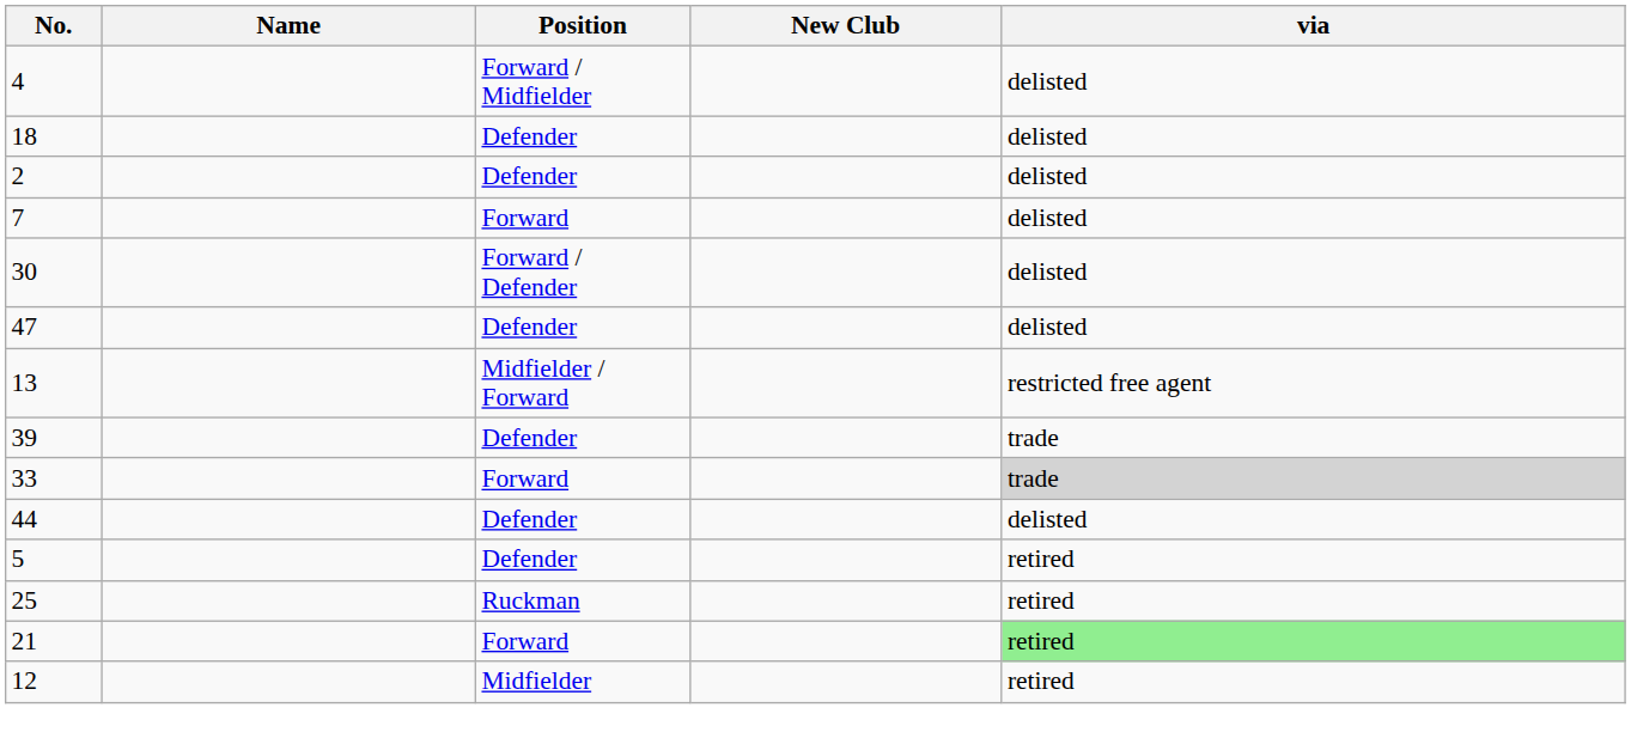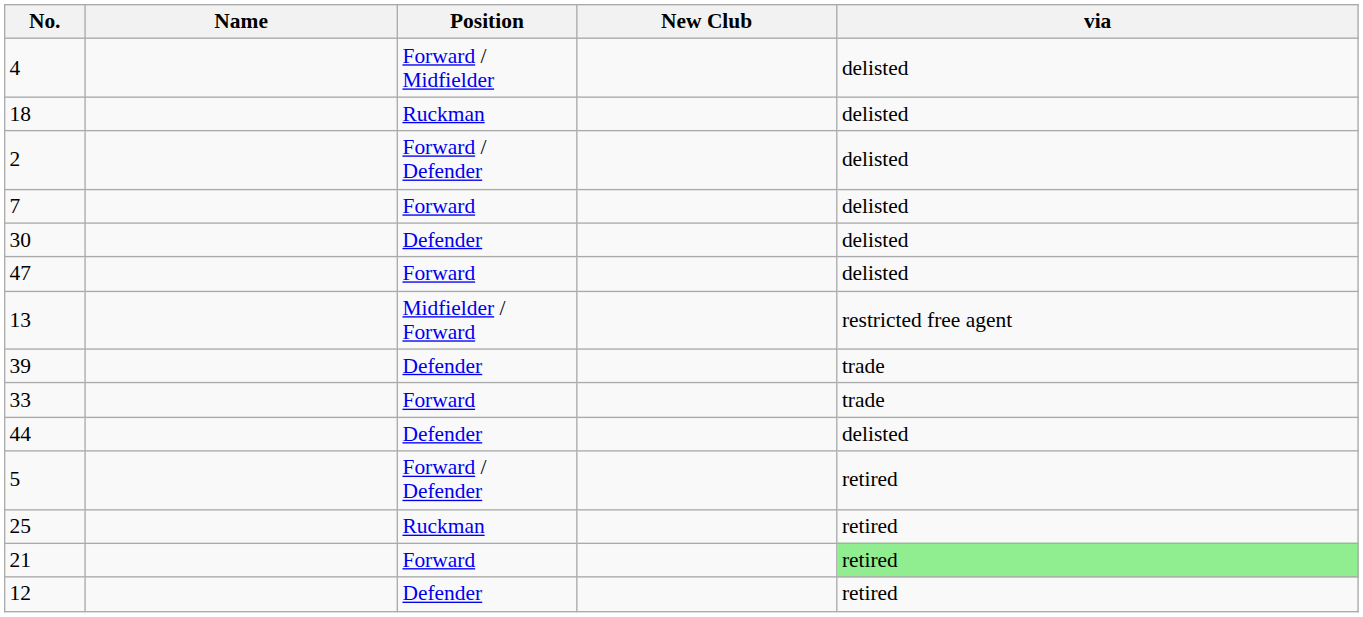18 | Position: Defender -> Ruckman
2 | Position: Defender -> Forward / Defender
30 | Position: Forward / Defender -> Defender
47 | Position: Defender -> Forward
33 | via: lightgrey background -> no background
5 | Position: Defender -> Forward / Defender
12 | Position: Midfielder -> Defender
